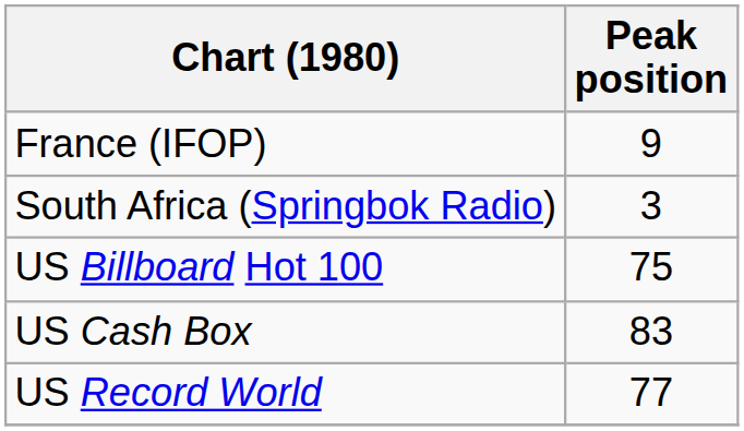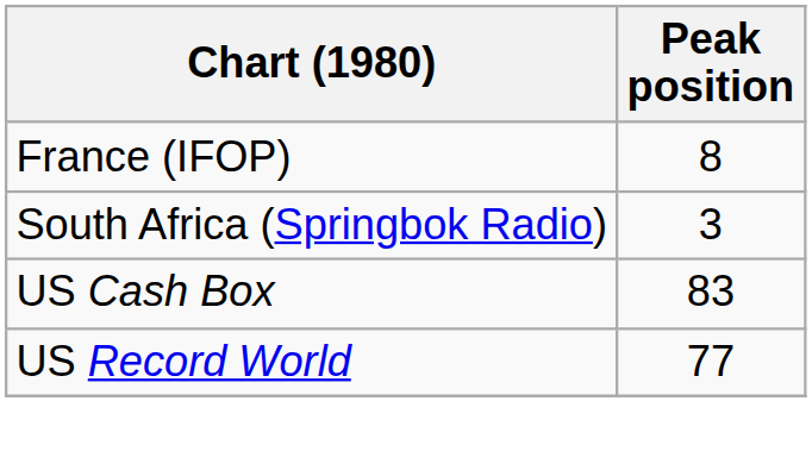France (IFOP) | Peak position: 9 -> 8
- row: US Billboard Hot 100 | 75
